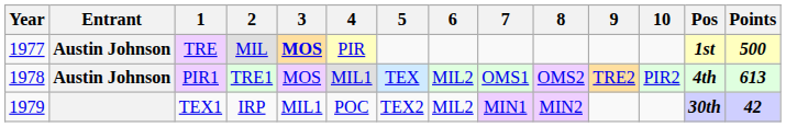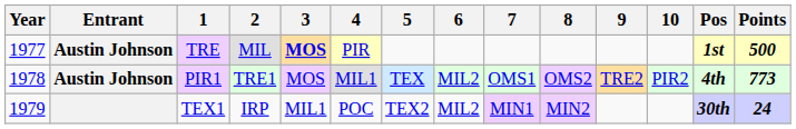PIR1 | Points: 613 -> 773
TEX1 | Points: 42 -> 24
